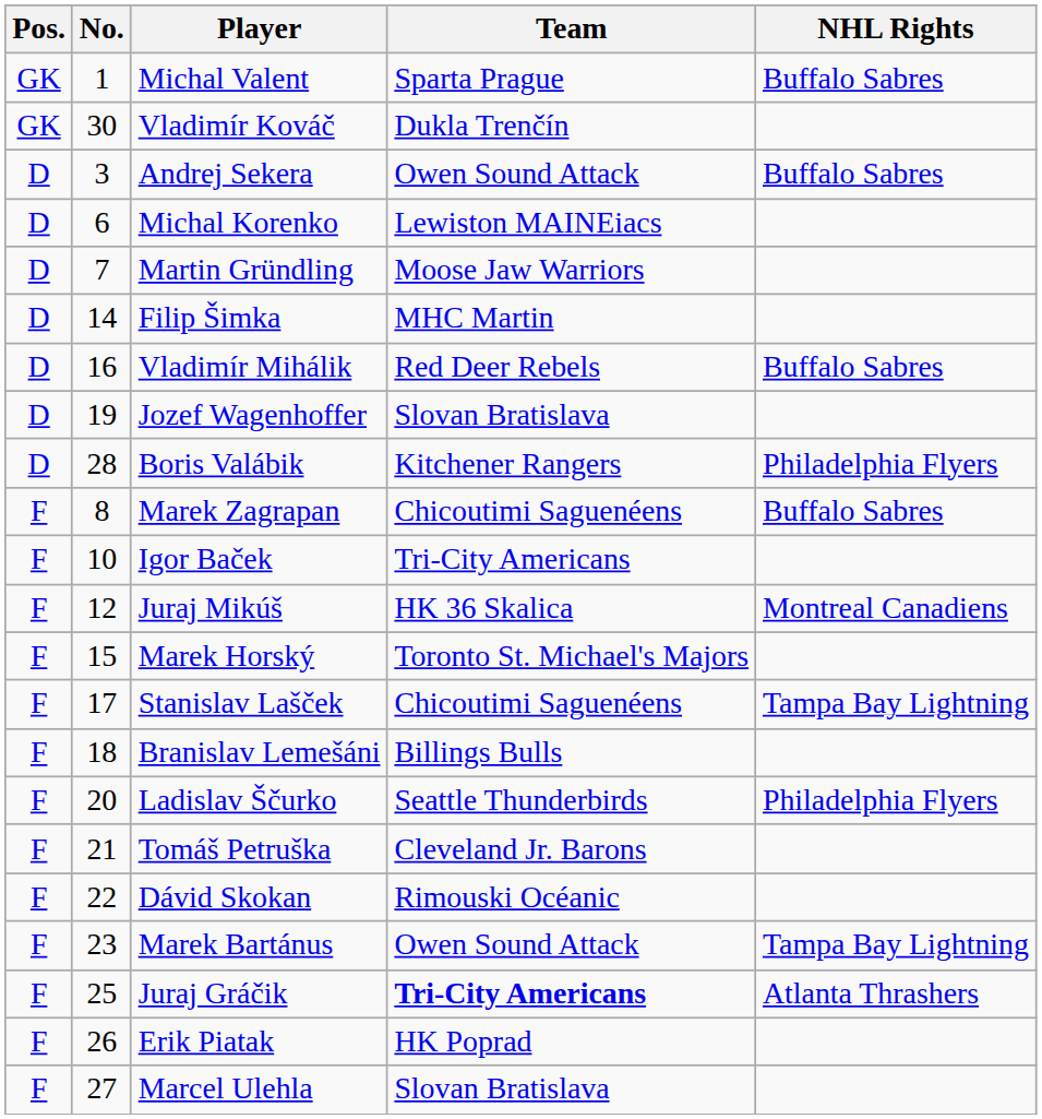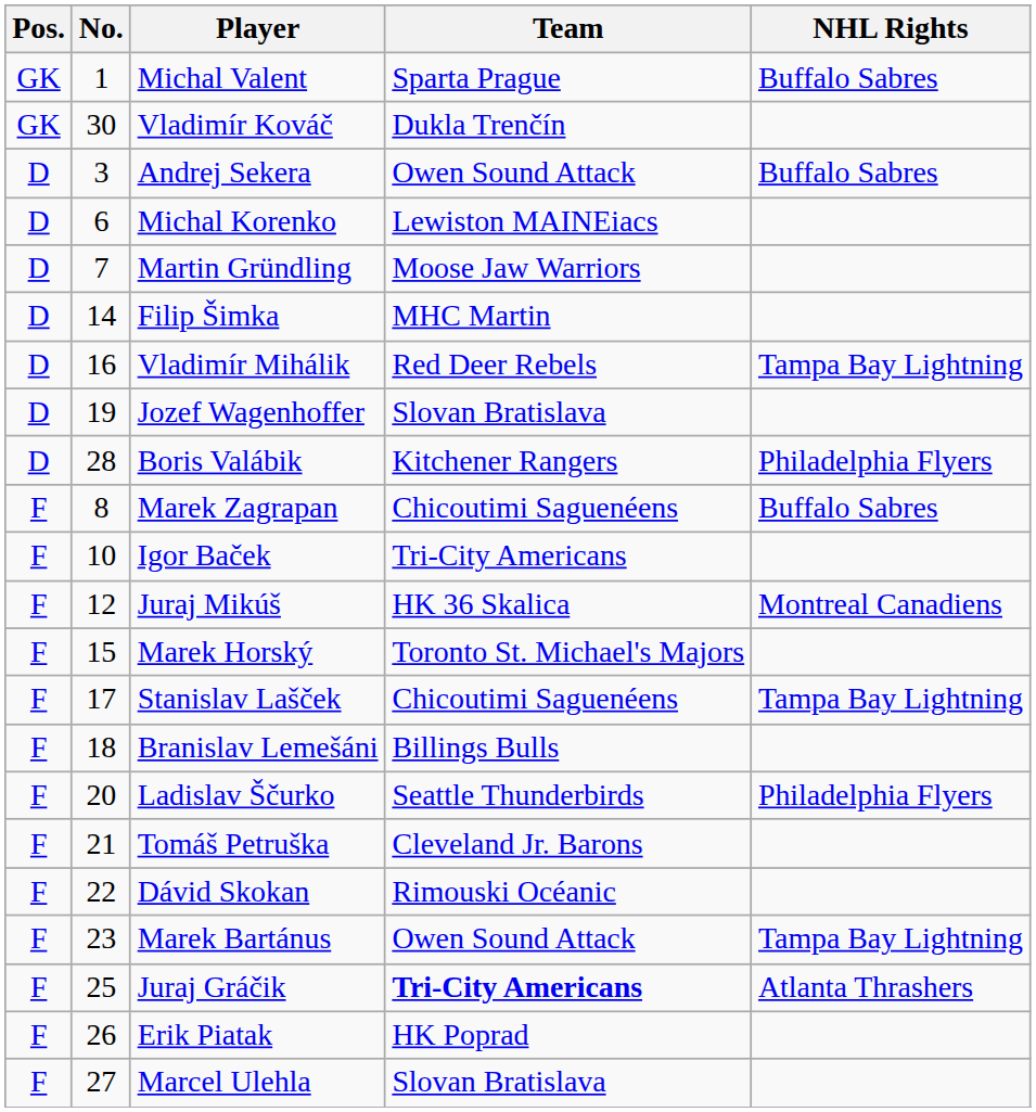Vladimír Mihálik | NHL Rights: Buffalo Sabres -> Tampa Bay Lightning
